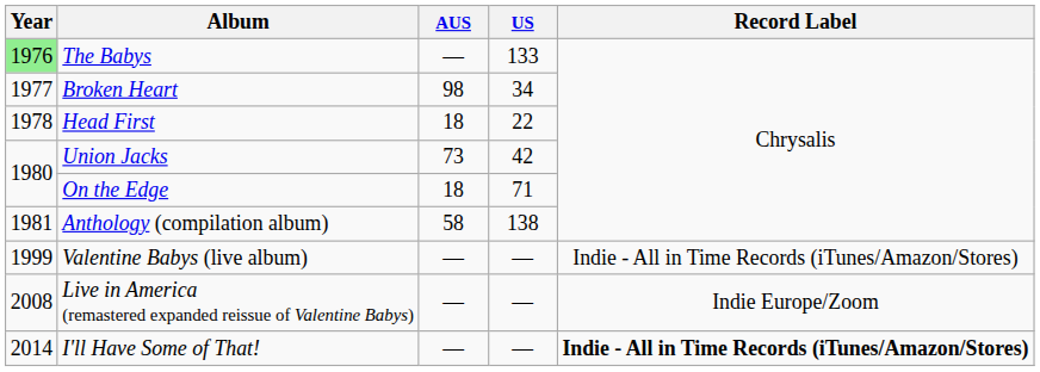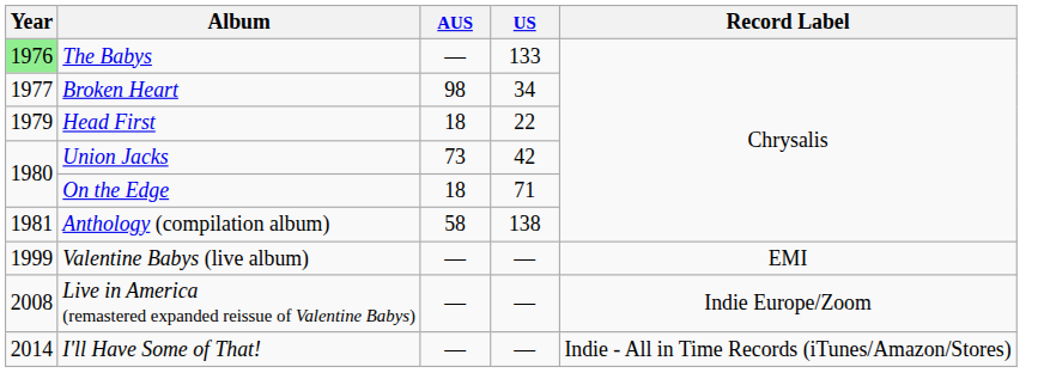Head First | Year: 1978 -> 1979
Valentine Babys (live album) | Record Label: Indie - All in Time Records (iTunes/Amazon/Stores) -> EMI
I'll Have Some of That! | Record Label: bold -> normal
